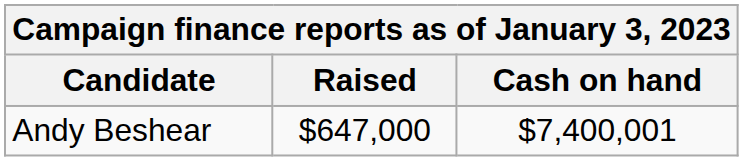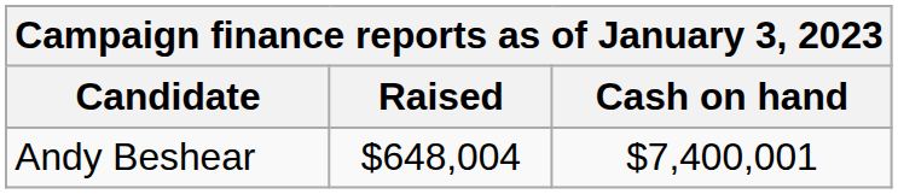Andy Beshear | Raised: $647,000 -> $648,004
